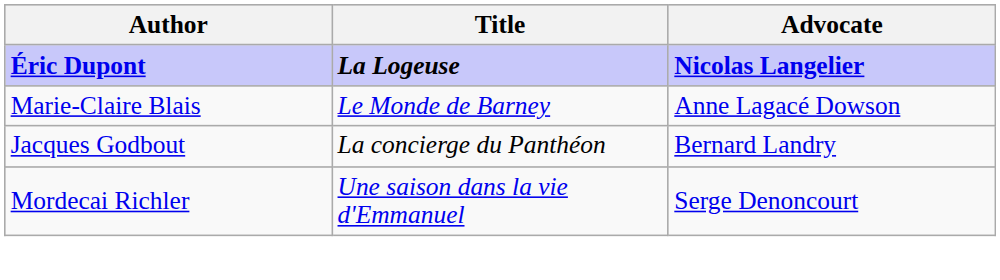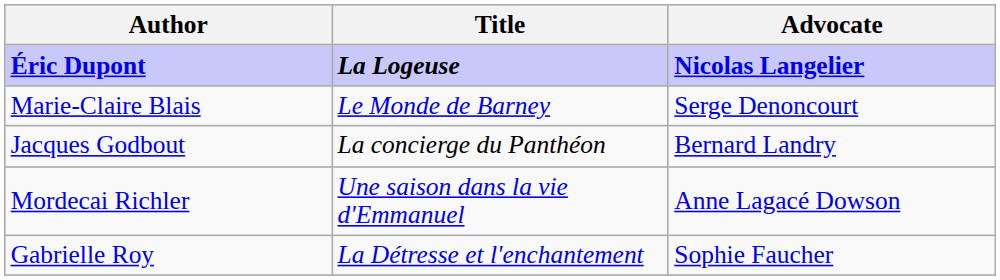Marie-Claire Blais | Advocate: Anne Lagacé Dowson -> Serge Denoncourt
Mordecai Richler | Advocate: Serge Denoncourt -> Anne Lagacé Dowson
+ row: Gabrielle Roy | La Détresse et l'enchantement | Sophie Faucher
